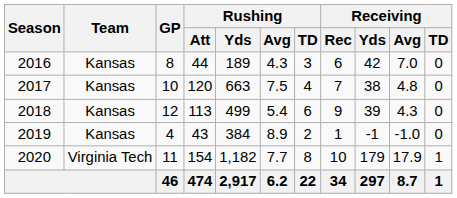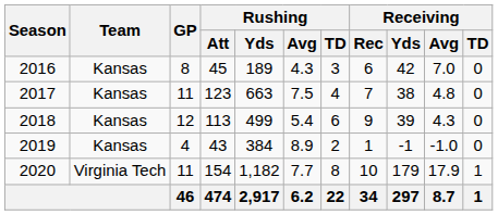2016 | Rushing / Att: 44 -> 45
2017 | GP: 10 -> 11
2017 | Rushing / Att: 120 -> 123
